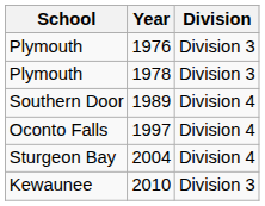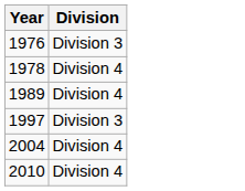- column: School | Plymouth | Plymouth | Southern Door | Oconto Falls | Sturgeon Bay | Kewaunee
1978 | Division: Division 3 -> Division 4
1997 | Division: Division 4 -> Division 3
2010 | Division: Division 3 -> Division 4
